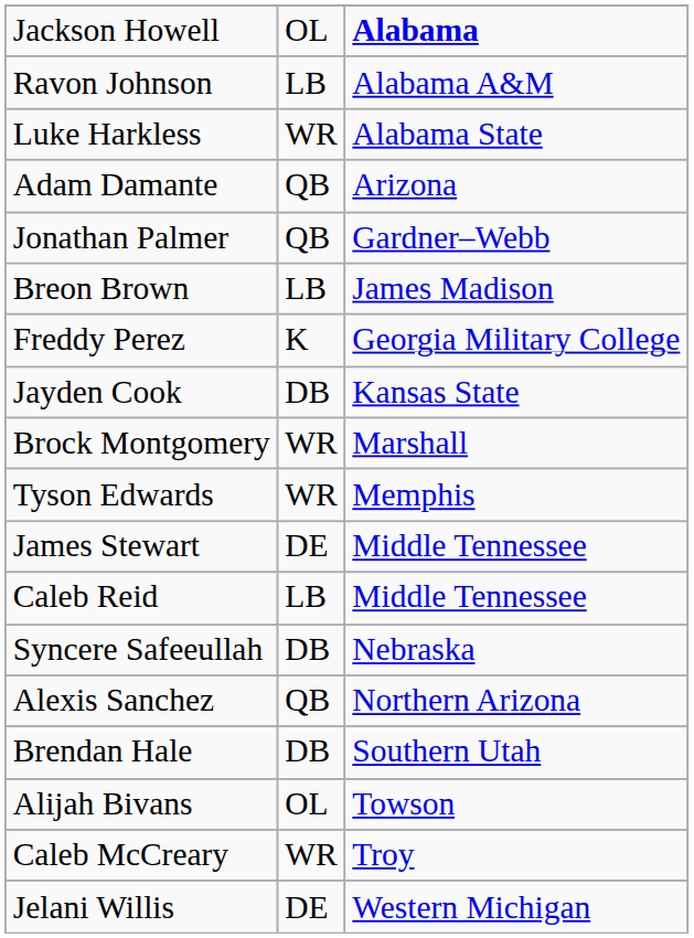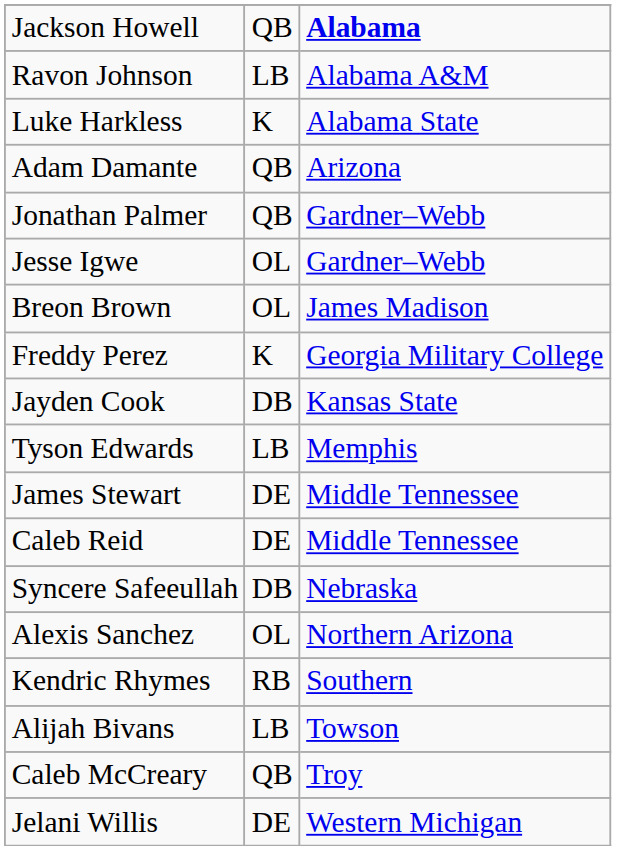Jackson Howell | column 2: OL -> QB
Luke Harkless | column 2: WR -> K
+ row: Jesse Igwe | OL | Gardner–Webb
Breon Brown | column 2: LB -> OL
- row: Brock Montgomery | WR | Marshall
Tyson Edwards | column 2: WR -> LB
Caleb Reid | column 2: LB -> DE
Alexis Sanchez | column 2: QB -> OL
+ row: Kendric Rhymes | RB | Southern
- row: Brendan Hale | DB | Southern Utah
Alijah Bivans | column 2: OL -> LB
Caleb McCreary | column 2: WR -> QB
